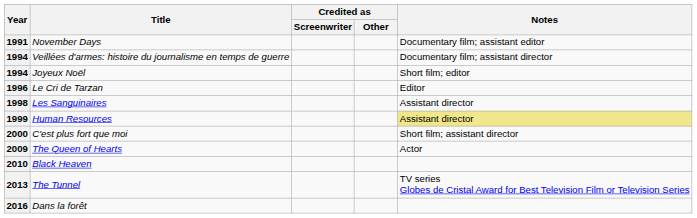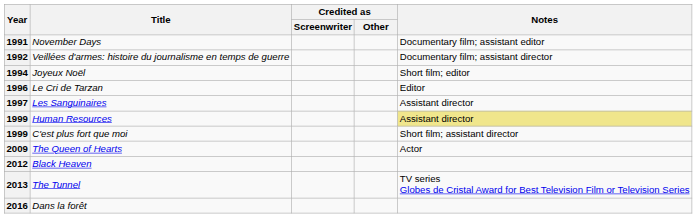Veillées d'armes: histoire du journalisme en temps de guerre | Year: 1994 -> 1992
Les Sanguinaires | Year: 1998 -> 1997
C'est plus fort que moi | Year: 2000 -> 1999
Black Heaven | Year: 2010 -> 2012
